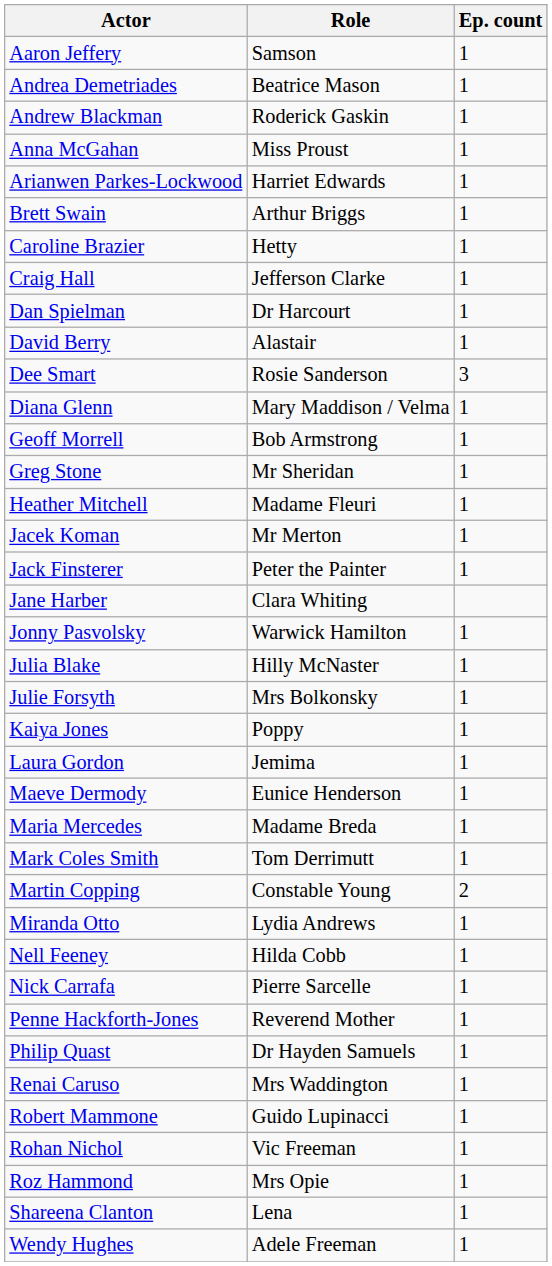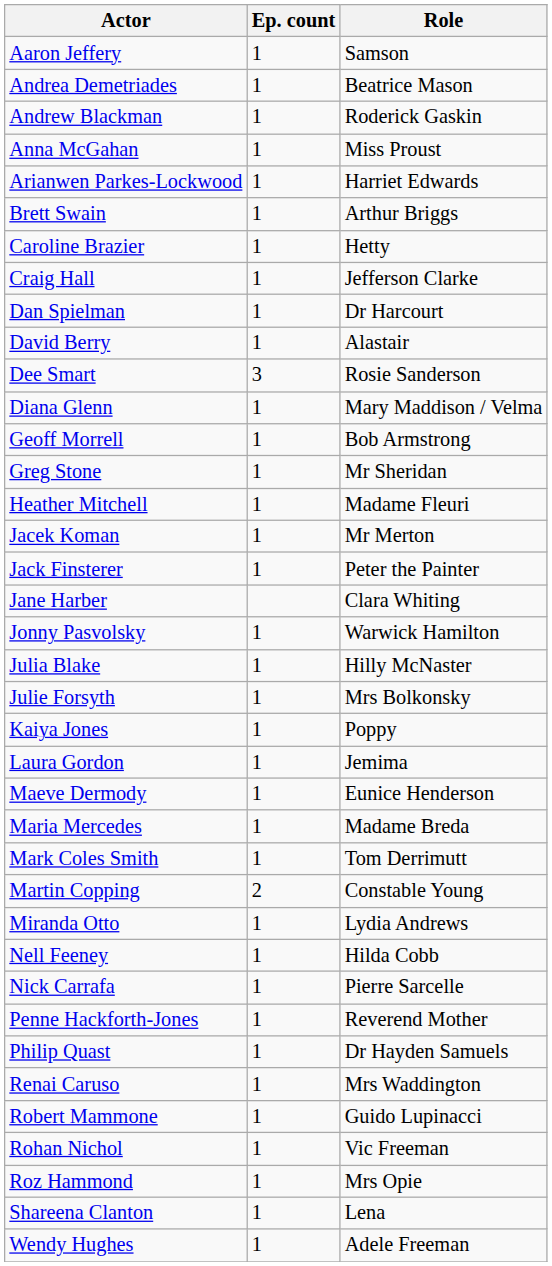columns swapped: Role <-> Ep. count
